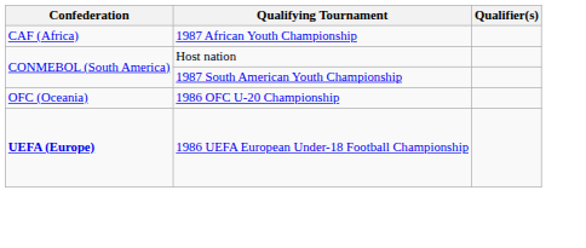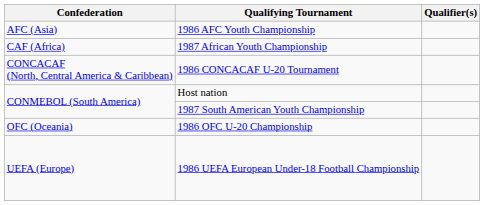+ row: AFC (Asia) | 1986 AFC Youth Championship
+ row: CONCACAF (North, Central America & Caribbean) | 1986 CONCACAF U-20 Tournament
1986 UEFA European Under-18 Football Championship | Confederation: bold -> normal
